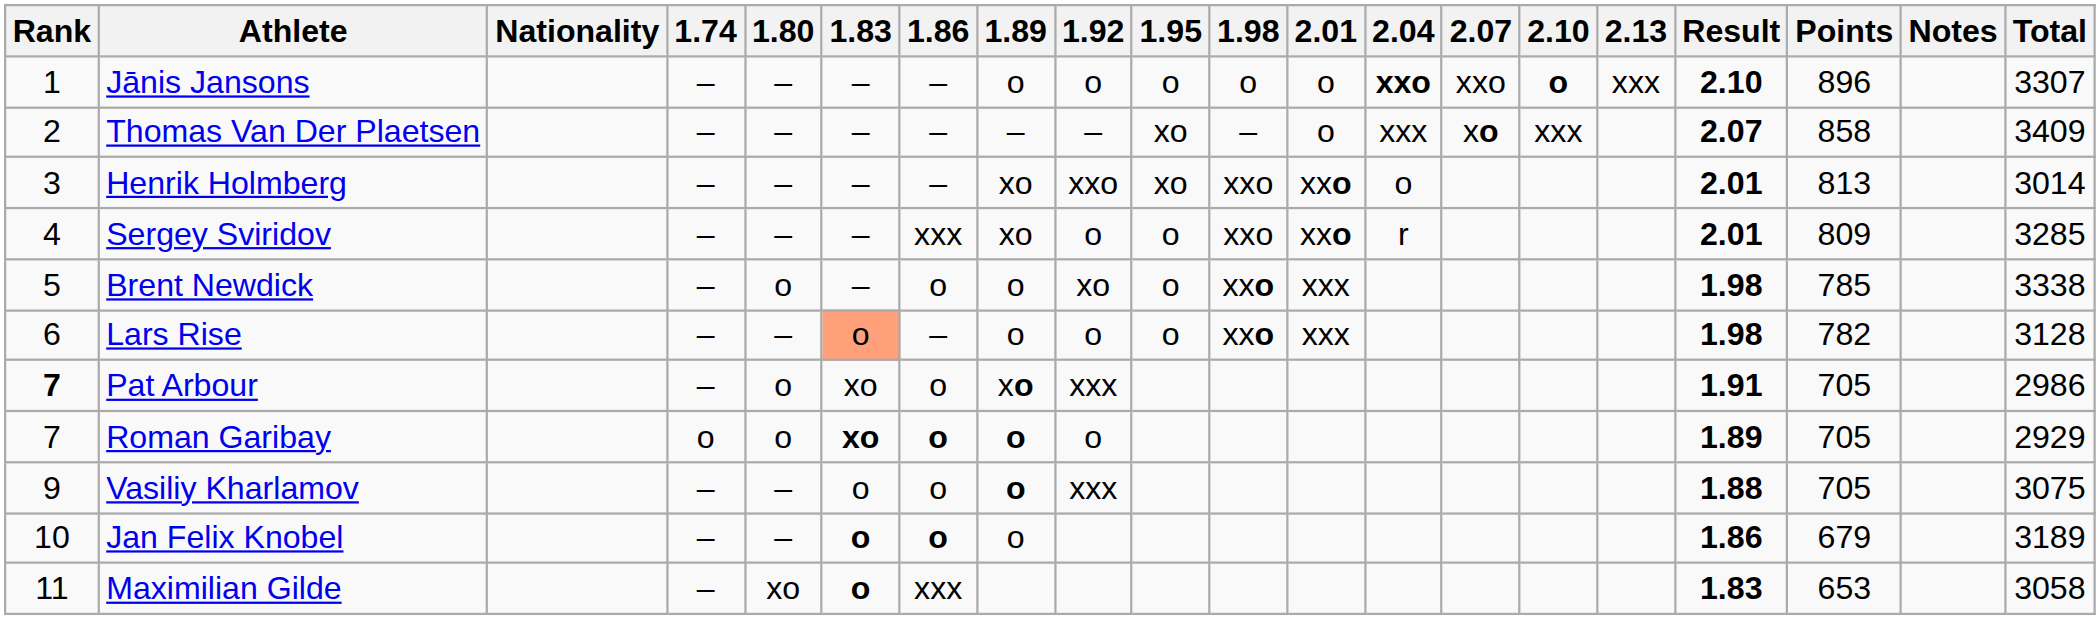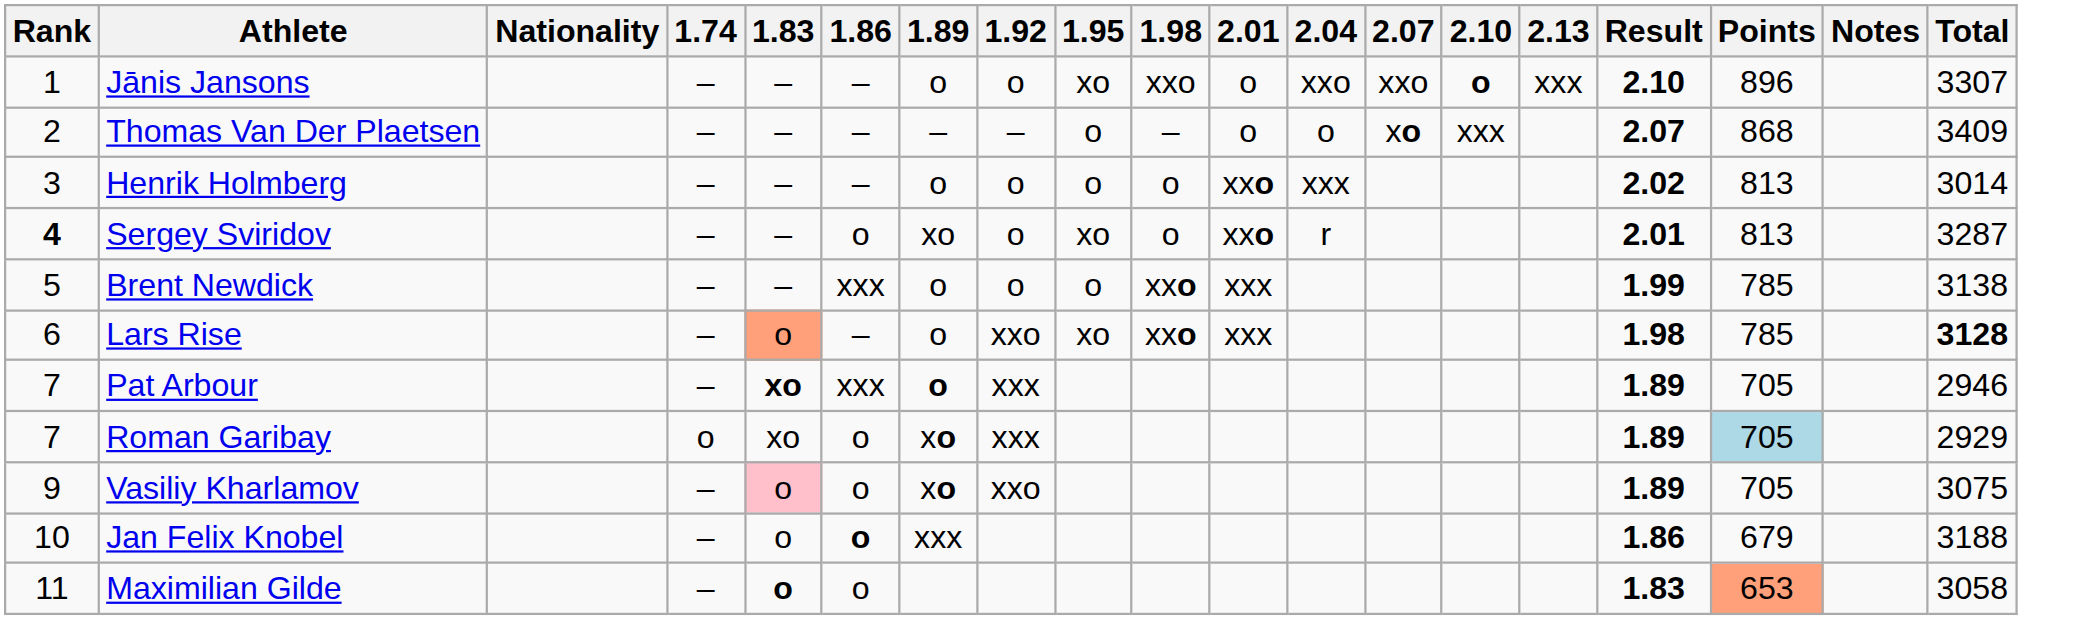- column: 1.80 | – | – | – | – | o | – | o | o | – | – | xo
Jānis Jansons | 1.95: o -> xo
Jānis Jansons | 1.98: o -> xxo
Jānis Jansons | 2.04: bold -> normal
Thomas Van Der Plaetsen | 1.95: xo -> o
Thomas Van Der Plaetsen | 2.04: xxx -> o
Thomas Van Der Plaetsen | Points: 858 -> 868
Henrik Holmberg | 1.89: xo -> o
Henrik Holmberg | 1.92: xxo -> o
Henrik Holmberg | 1.95: xo -> o
Henrik Holmberg | 1.98: xxo -> o
Henrik Holmberg | 2.04: o -> xxx
Henrik Holmberg | Result: 2.01 -> 2.02
Sergey Sviridov | Rank: normal -> bold
Sergey Sviridov | 1.86: xxx -> o
Sergey Sviridov | 1.95: o -> xo
Sergey Sviridov | 1.98: xxo -> o
Sergey Sviridov | Points: 809 -> 813
Sergey Sviridov | Total: 3285 -> 3287
Brent Newdick | 1.86: o -> xxx
Brent Newdick | 1.92: xo -> o
Brent Newdick | Result: 1.98 -> 1.99
Brent Newdick | Total: 3338 -> 3138
Lars Rise | 1.92: o -> xxo
Lars Rise | 1.95: o -> xo
Lars Rise | Points: 782 -> 785
Lars Rise | Total: normal -> bold
Pat Arbour | Rank: bold -> normal
Pat Arbour | 1.83: normal -> bold
Pat Arbour | 1.86: o -> xxx
Pat Arbour | 1.89: xo -> o
Pat Arbour | Result: 1.91 -> 1.89
Pat Arbour | Total: 2986 -> 2946
Roman Garibay | 1.83: bold -> normal
Roman Garibay | 1.86: bold -> normal
Roman Garibay | 1.89: o -> xo
Roman Garibay | 1.92: o -> xxx
Roman Garibay | Points: no background -> lightblue background
Vasiliy Kharlamov | 1.83: no background -> pink background
Vasiliy Kharlamov | 1.89: o -> xo
Vasiliy Kharlamov | 1.92: xxx -> xxo
Vasiliy Kharlamov | Result: 1.88 -> 1.89
Jan Felix Knobel | 1.83: bold -> normal
Jan Felix Knobel | 1.89: o -> xxx
Jan Felix Knobel | Total: 3189 -> 3188
Maximilian Gilde | 1.86: xxx -> o
Maximilian Gilde | Points: no background -> lightsalmon background
